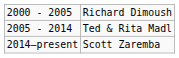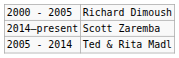rows swapped: 2005 - 2014 <-> 2014–present
